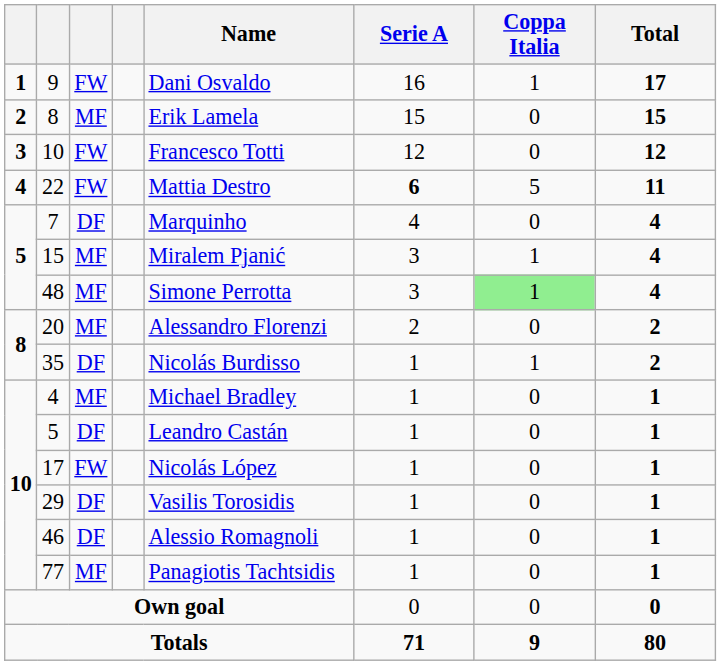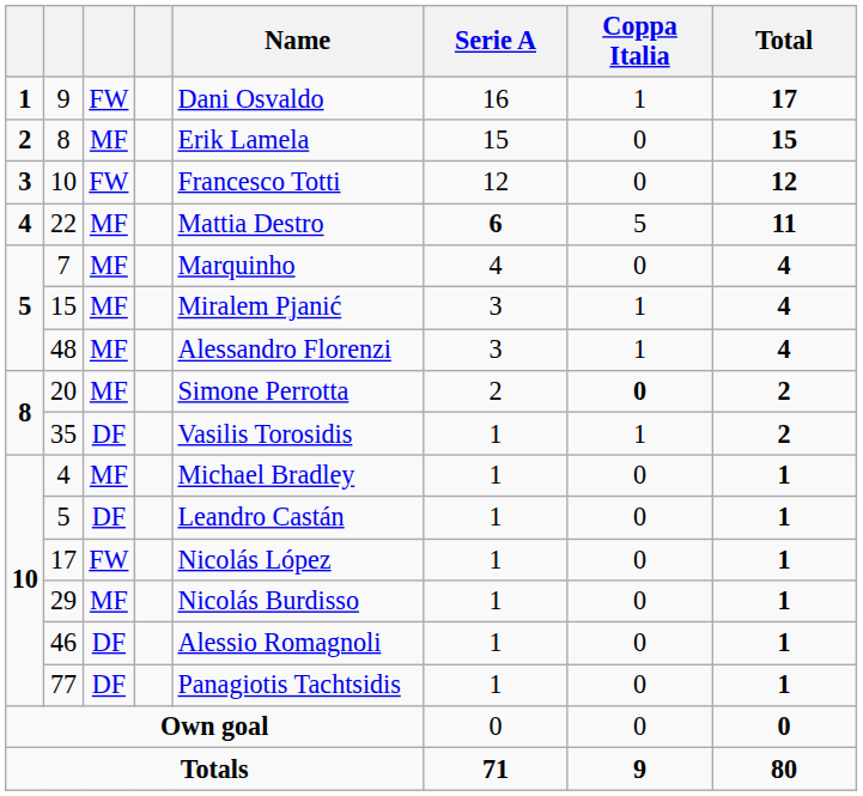22 | column 3: FW -> MF
7 | column 3: DF -> MF
48 | Name: Simone Perrotta -> Alessandro Florenzi
48 | Coppa Italia: lightgreen background -> no background
20 | Name: Alessandro Florenzi -> Simone Perrotta
20 | Coppa Italia: normal -> bold
35 | Name: Nicolás Burdisso -> Vasilis Torosidis
29 | column 3: DF -> MF
29 | Name: Vasilis Torosidis -> Nicolás Burdisso
77 | column 3: MF -> DF
